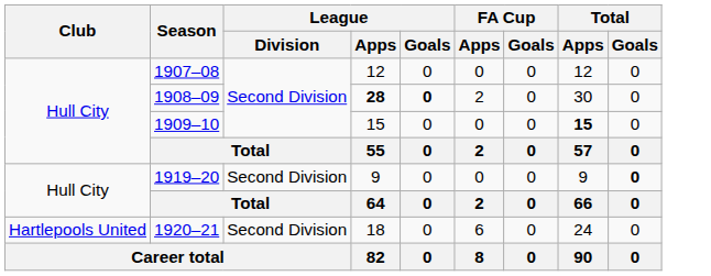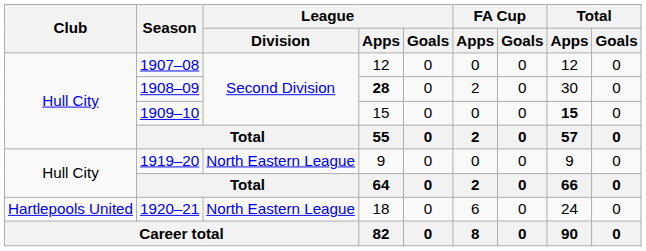1908–09 | League / Goals: bold -> normal
1919–20 | League / Division: Second Division -> North Eastern League
1919–20 | Total / Goals: bold -> normal
1920–21 | League / Division: Second Division -> North Eastern League
